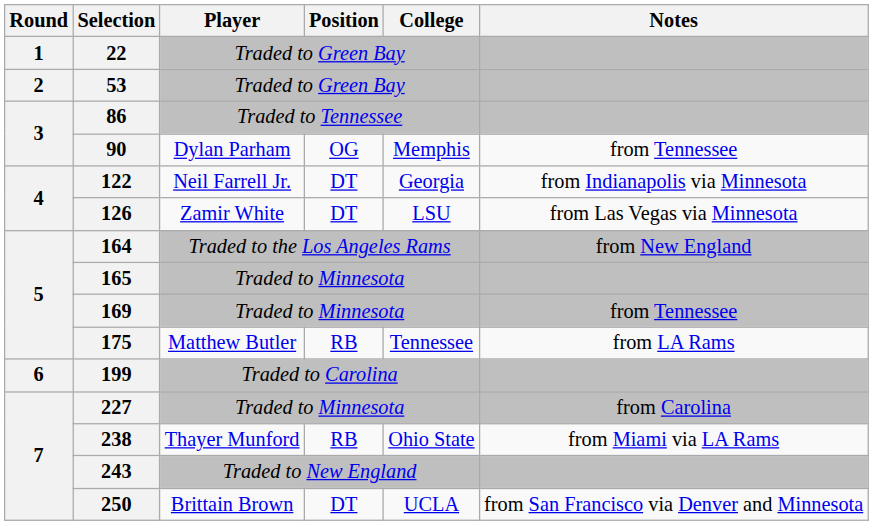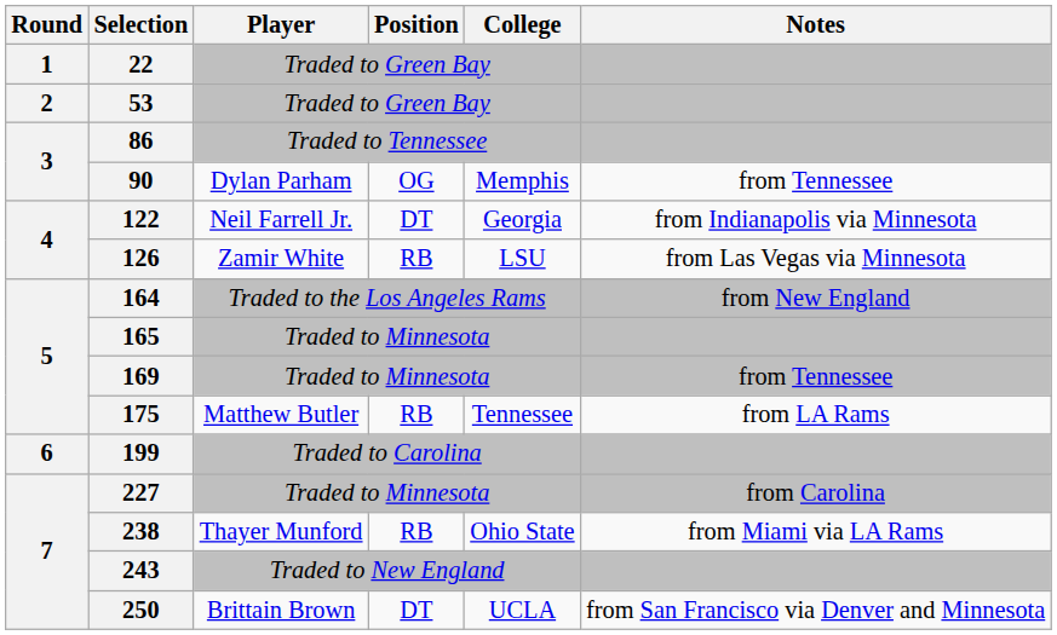126 | Position: DT -> RB
